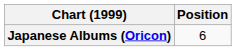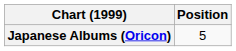Japanese Albums (Oricon) | Position: 6 -> 5
